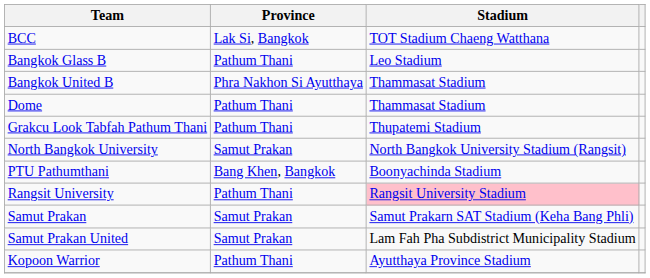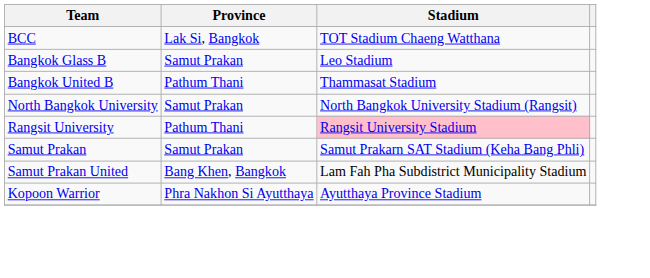Bangkok Glass B | Province: Pathum Thani -> Samut Prakan
Bangkok United B | Province: Phra Nakhon Si Ayutthaya -> Pathum Thani
- row: Dome | Pathum Thani | Thammasat Stadium
- row: Grakcu Look Tabfah Pathum Thani | Pathum Thani | Thupatemi Stadium
- row: PTU Pathumthani | Bang Khen, Bangkok | Boonyachinda Stadium
Samut Prakan United | Province: Samut Prakan -> Bang Khen, Bangkok
Kopoon Warrior | Province: Pathum Thani -> Phra Nakhon Si Ayutthaya
